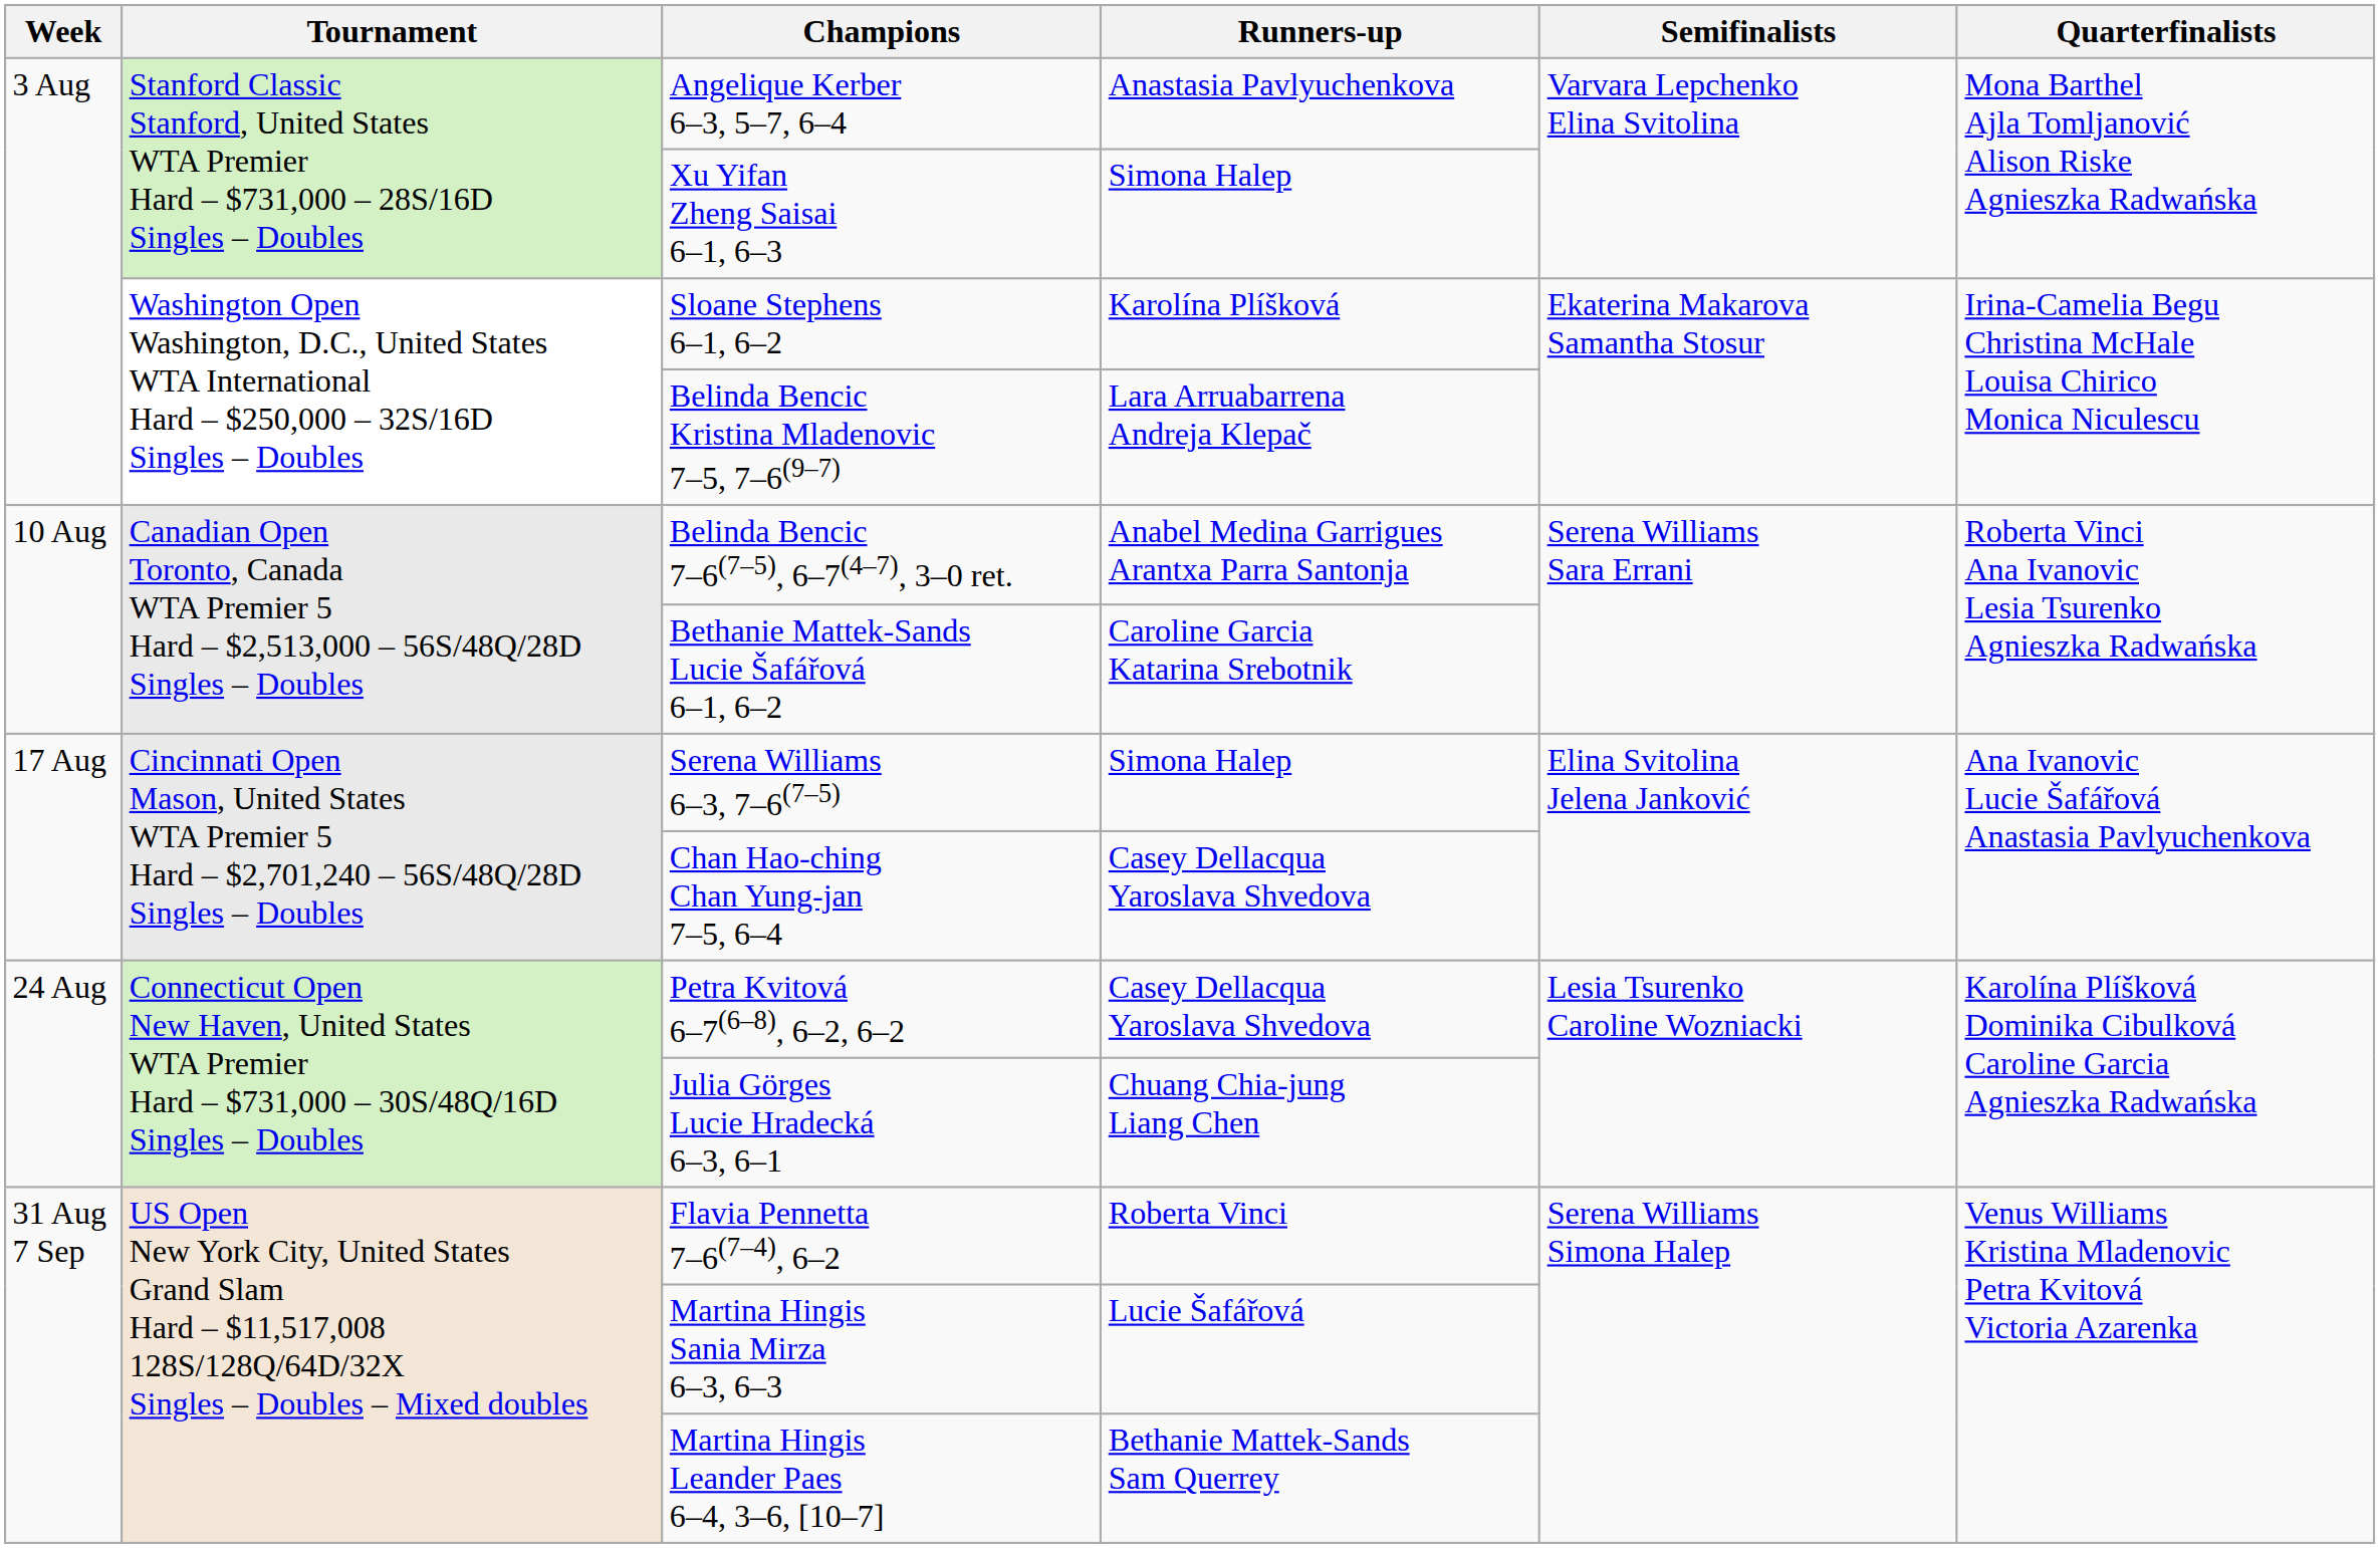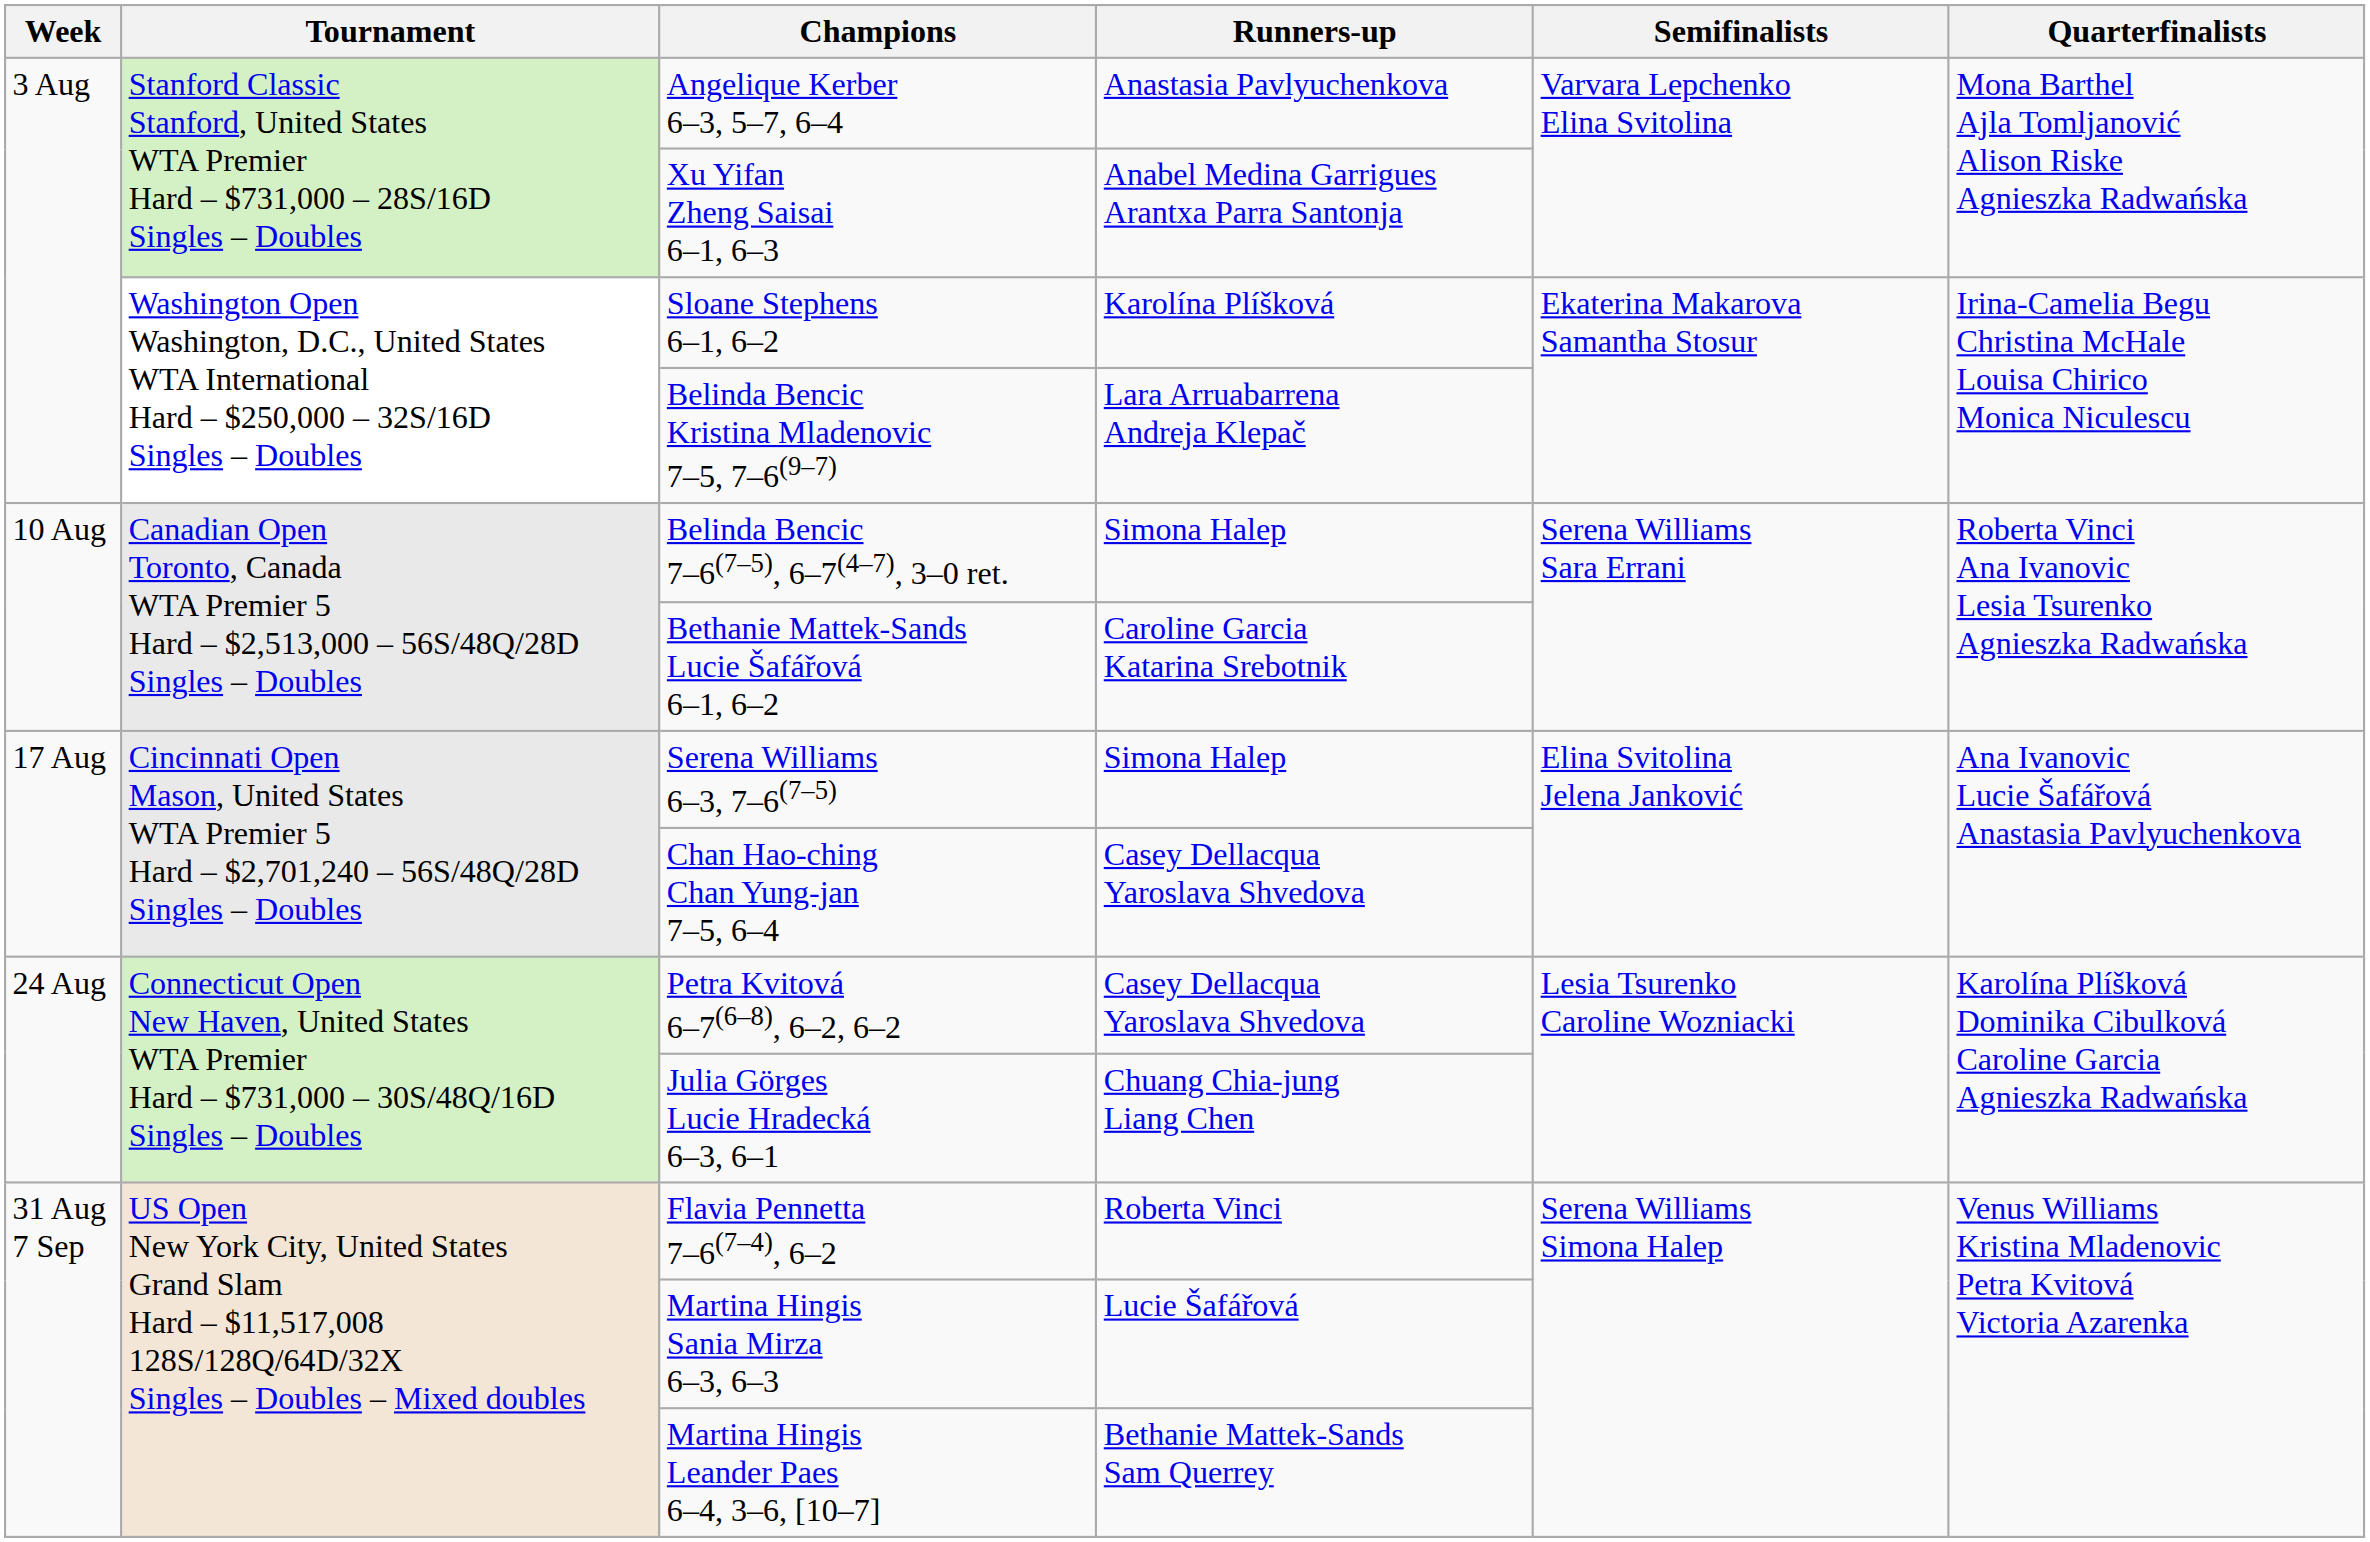Xu Yifan Zheng Saisai 6–1, 6–3 | Runners-up: Simona Halep -> Anabel Medina Garrigues Arantxa Parra Santonja
Belinda Bencic 7–6(7–5), 6–7(4–7), 3–0 ret. | Runners-up: Anabel Medina Garrigues Arantxa Parra Santonja -> Simona Halep
